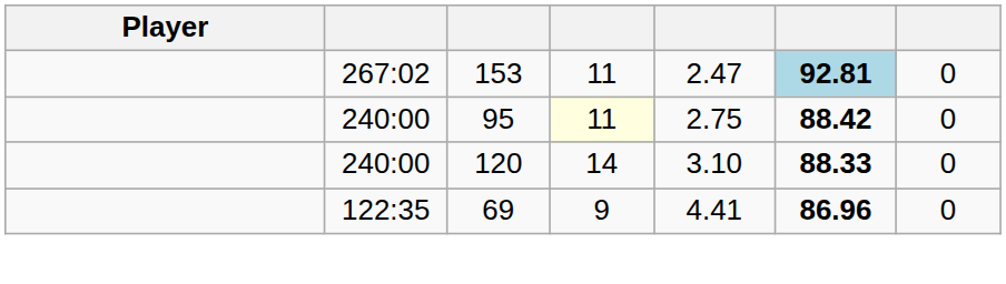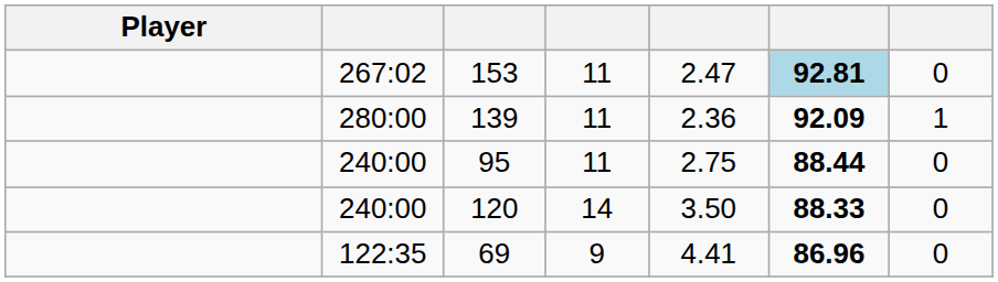+ row: 280:00 | 139 | 11 | 2.36 | 92.09 | 1
95 | column 4: lightyellow background -> no background
95 | column 6: 88.42 -> 88.44
120 | column 5: 3.10 -> 3.50
